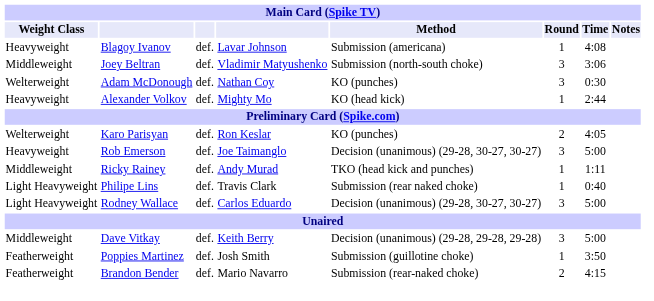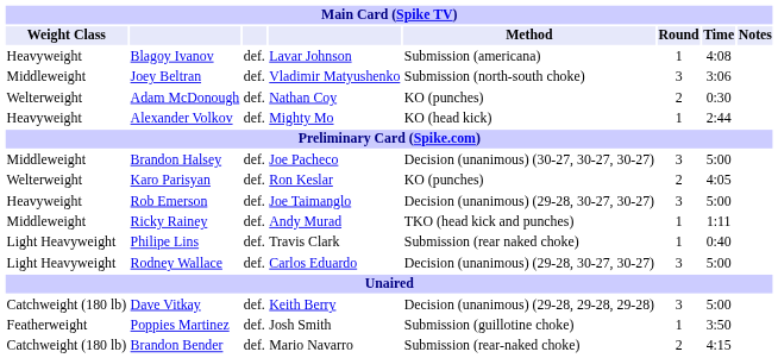Adam McDonough | Round: 3 -> 2
+ row: Middleweight | Brandon Halsey | def. | Joe Pacheco | Decision (unanimous) (30-27, 30-27, 30-27) | 3 | 5:00
Dave Vitkay | Weight Class: Middleweight -> Catchweight (180 lb)
Brandon Bender | Weight Class: Featherweight -> Catchweight (180 lb)
